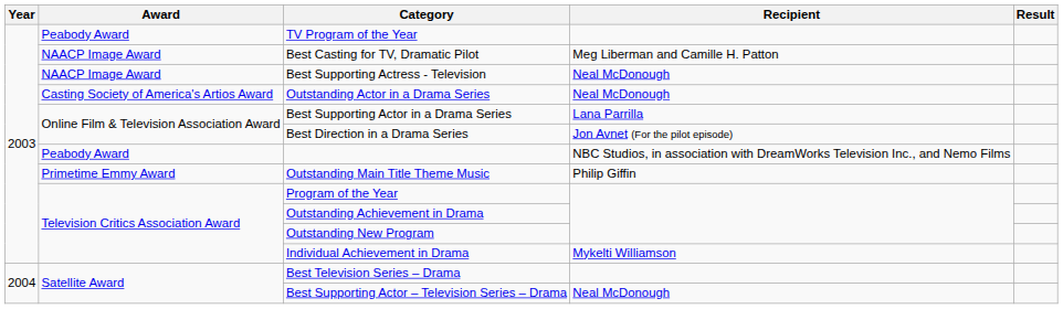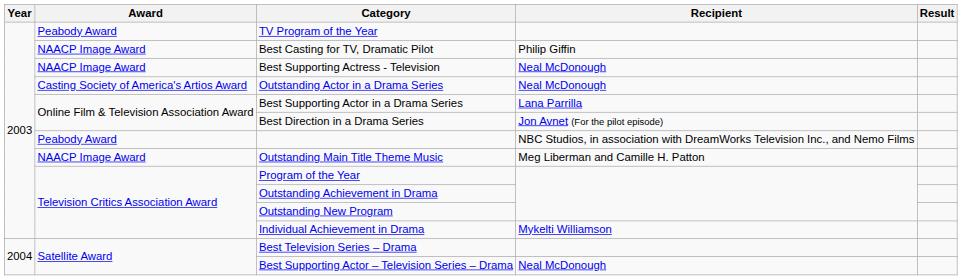Best Casting for TV, Dramatic Pilot | Recipient: Meg Liberman and Camille H. Patton -> Philip Giffin
Outstanding Main Title Theme Music | Award: Primetime Emmy Award -> NAACP Image Award
Outstanding Main Title Theme Music | Recipient: Philip Giffin -> Meg Liberman and Camille H. Patton
